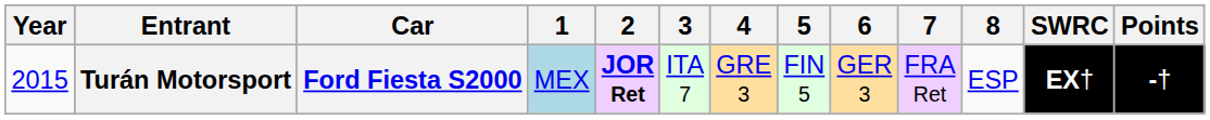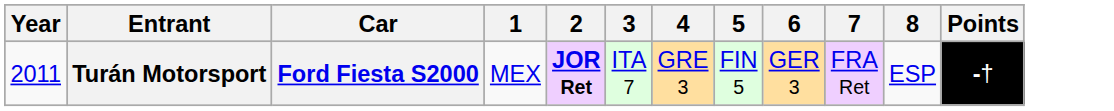- column: SWRC | EX†
Turán Motorsport | Year: 2015 -> 2011
Turán Motorsport | 1: lightblue background -> no background
